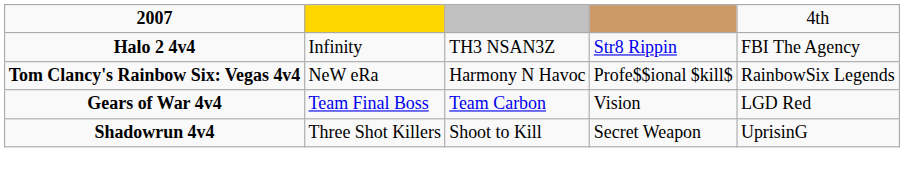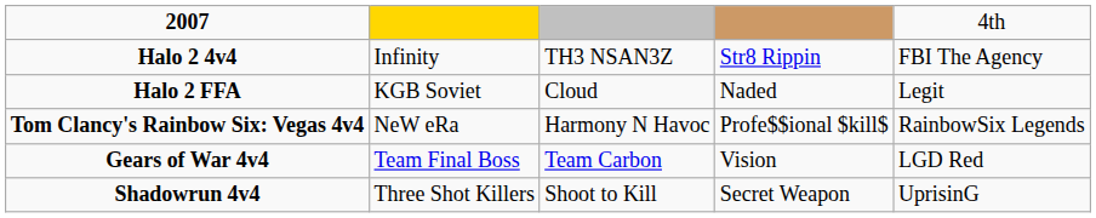+ row: Halo 2 FFA | KGB Soviet | Cloud | Naded | Legit
